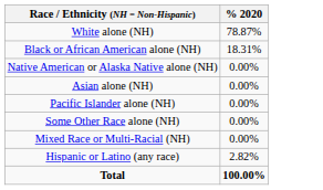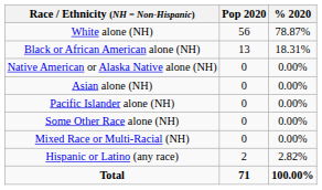+ column: Pop 2020 | 56 | 13 | 0 | 0 | 0 | 0 | 0 | 2 | 71
